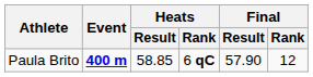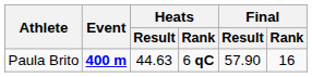Paula Brito | Heats / Result: 58.85 -> 44.63
Paula Brito | Final / Rank: 12 -> 16
